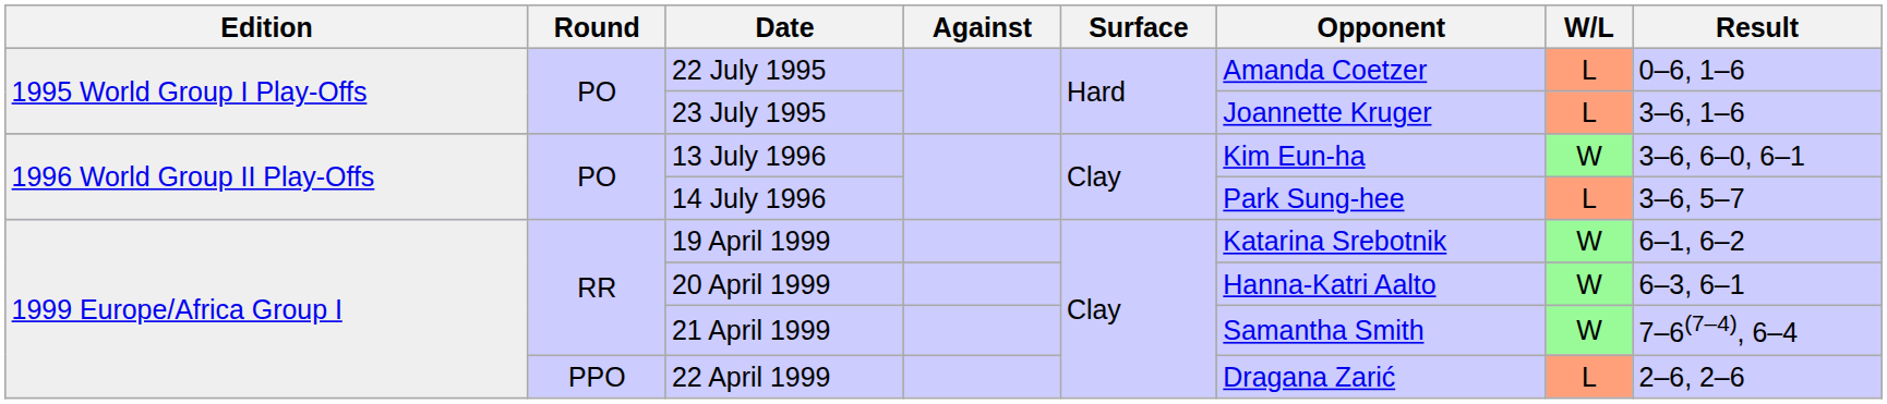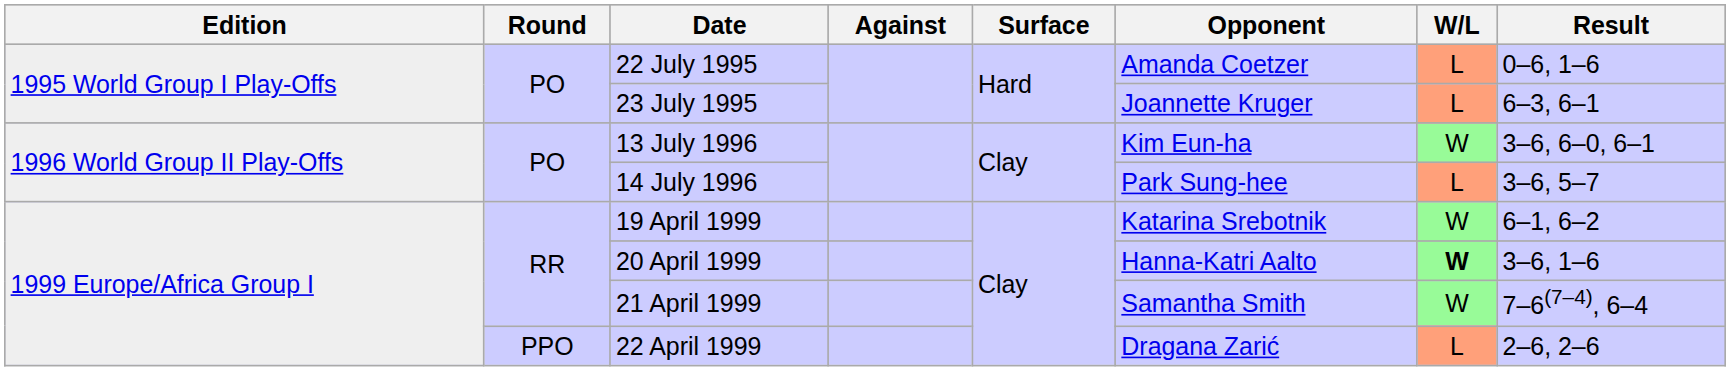23 July 1995 | Result: 3–6, 1–6 -> 6–3, 6–1
20 April 1999 | W/L: normal -> bold
20 April 1999 | Result: 6–3, 6–1 -> 3–6, 1–6
